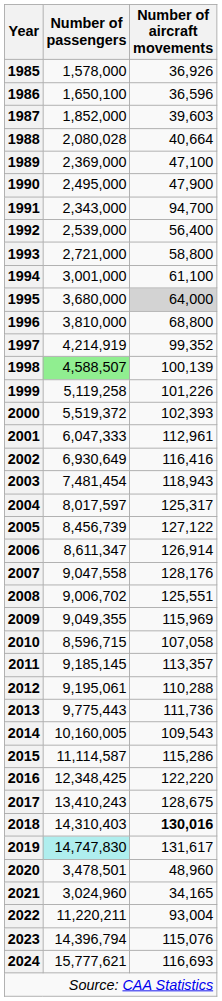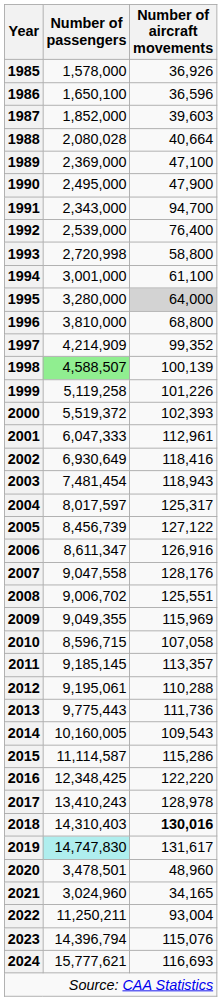1992 | Number of aircraft movements: 56,400 -> 76,400
1993 | Number of passengers: 2,721,000 -> 2,720,998
1995 | Number of passengers: 3,680,000 -> 3,280,000
1997 | Number of passengers: 4,214,919 -> 4,214,909
2002 | Number of aircraft movements: 116,416 -> 118,416
2006 | Number of aircraft movements: 126,914 -> 126,916
2017 | Number of aircraft movements: 128,675 -> 128,978
2022 | Number of passengers: 11,220,211 -> 11,250,211
